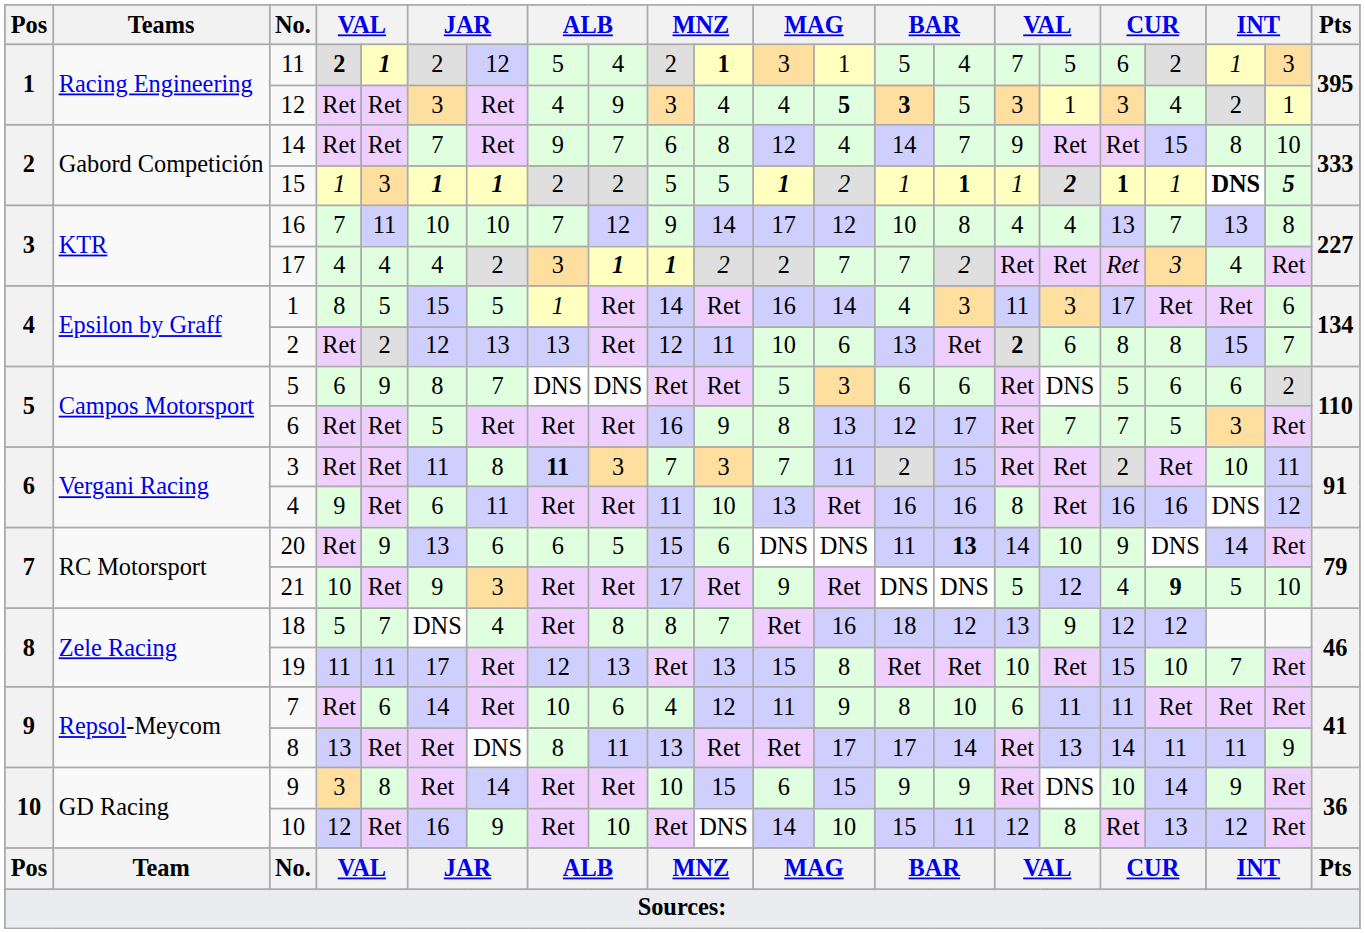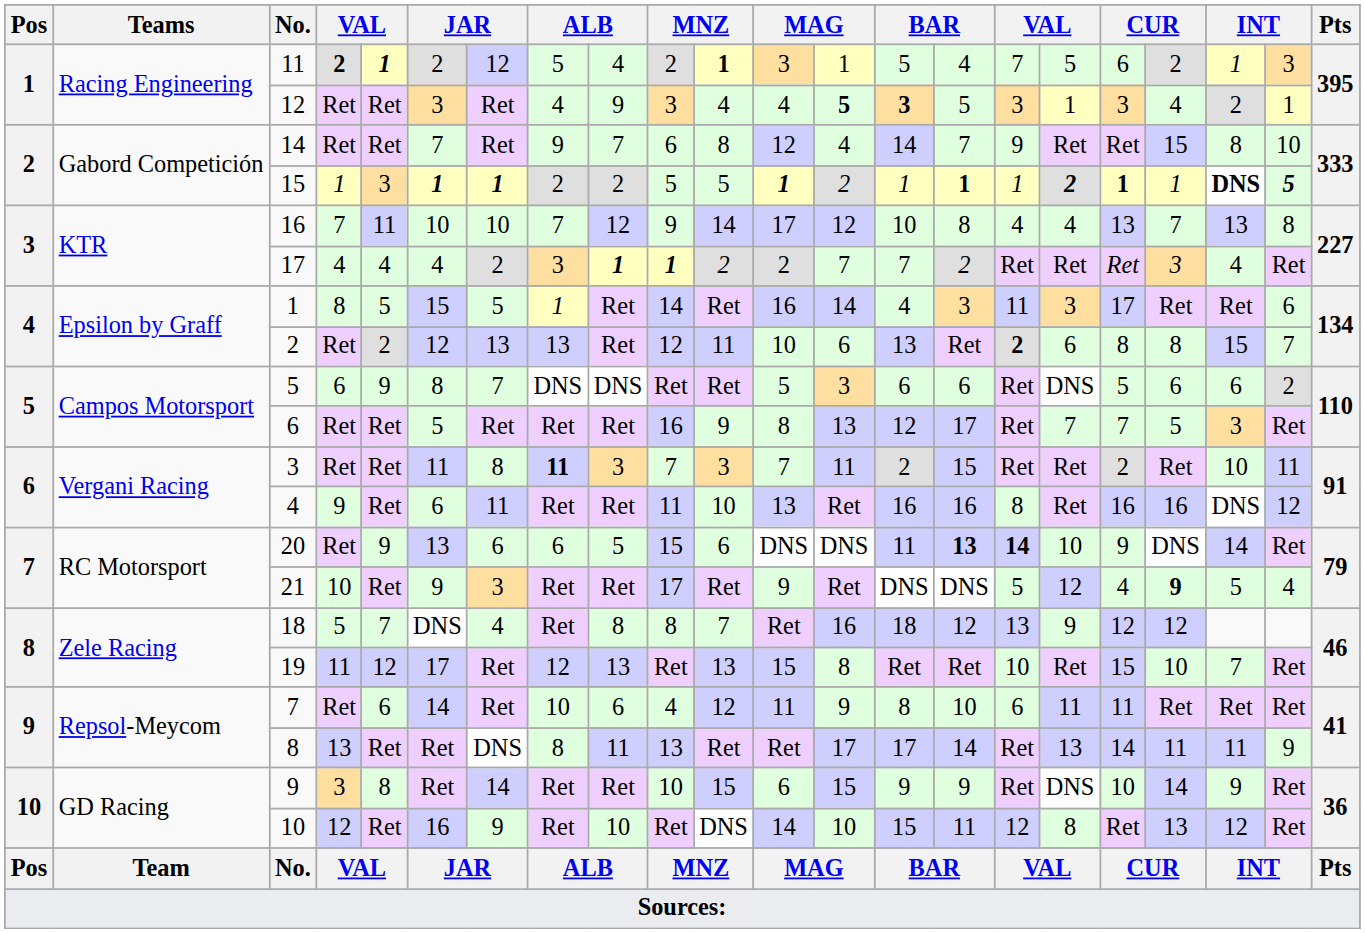20 | column 16: normal -> bold
21 | column 21: 10 -> 4
19 | column 5: 11 -> 12
